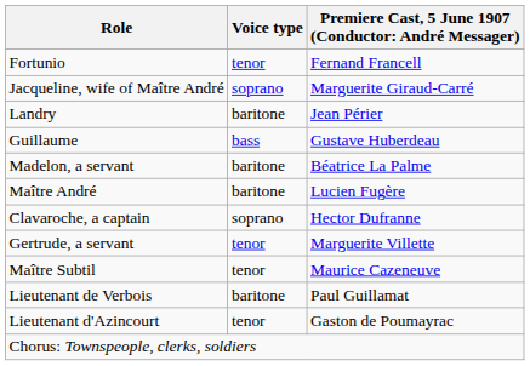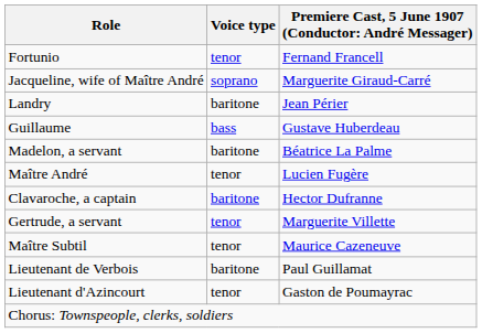Maître André | Voice type: baritone -> tenor
Clavaroche, a captain | Voice type: soprano -> baritone
